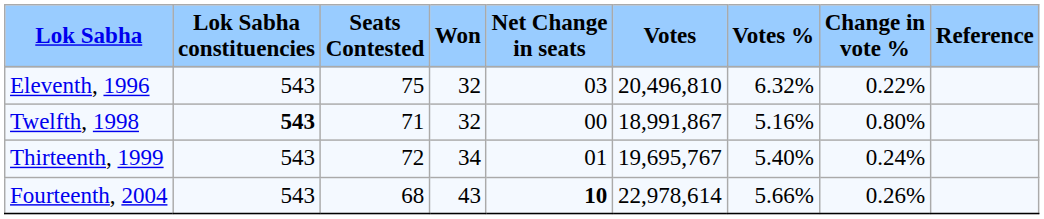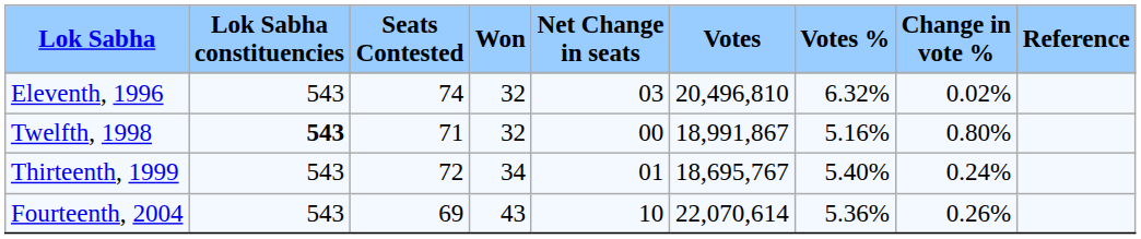Eleventh, 1996 | Seats Contested: 75 -> 74
Eleventh, 1996 | Change in vote %: 0.22% -> 0.02%
Thirteenth, 1999 | Votes: 19,695,767 -> 18,695,767
Fourteenth, 2004 | Seats Contested: 68 -> 69
Fourteenth, 2004 | Net Change in seats: bold -> normal
Fourteenth, 2004 | Votes: 22,978,614 -> 22,070,614
Fourteenth, 2004 | Votes %: 5.66% -> 5.36%
